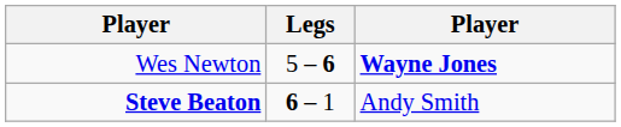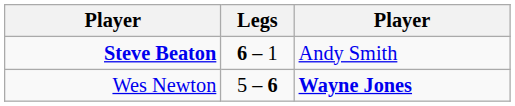rows swapped: Wes Newton <-> Steve Beaton
